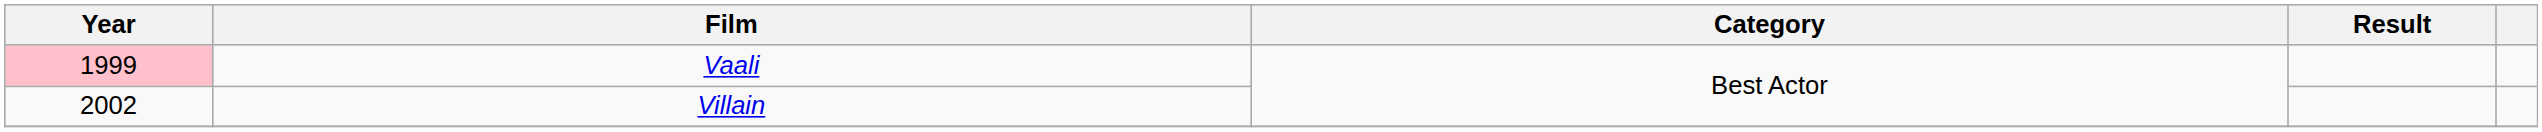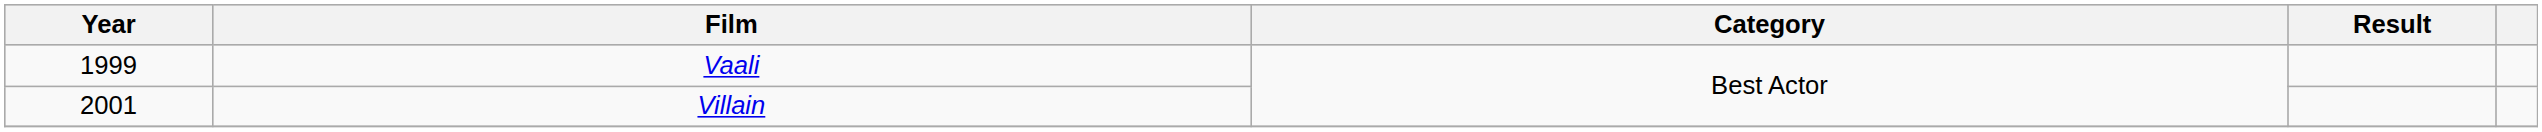Vaali | Year: pink background -> no background
Villain | Year: 2002 -> 2001
